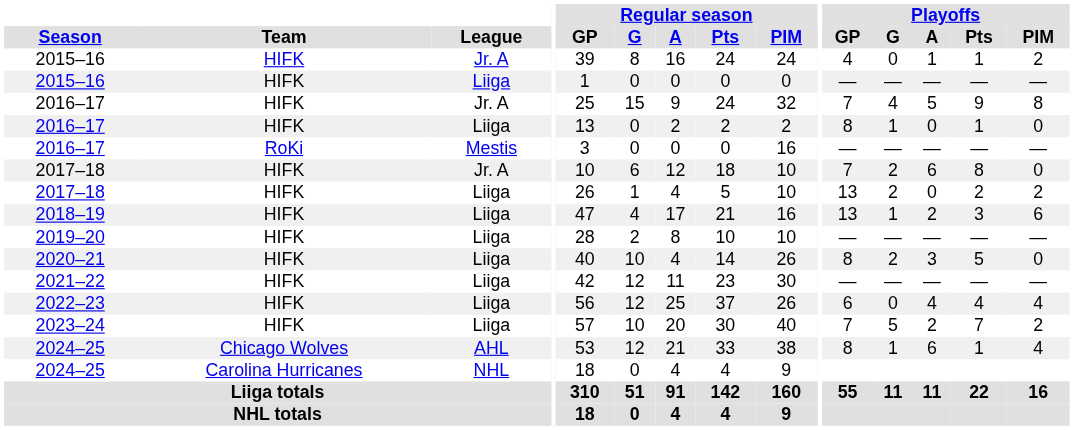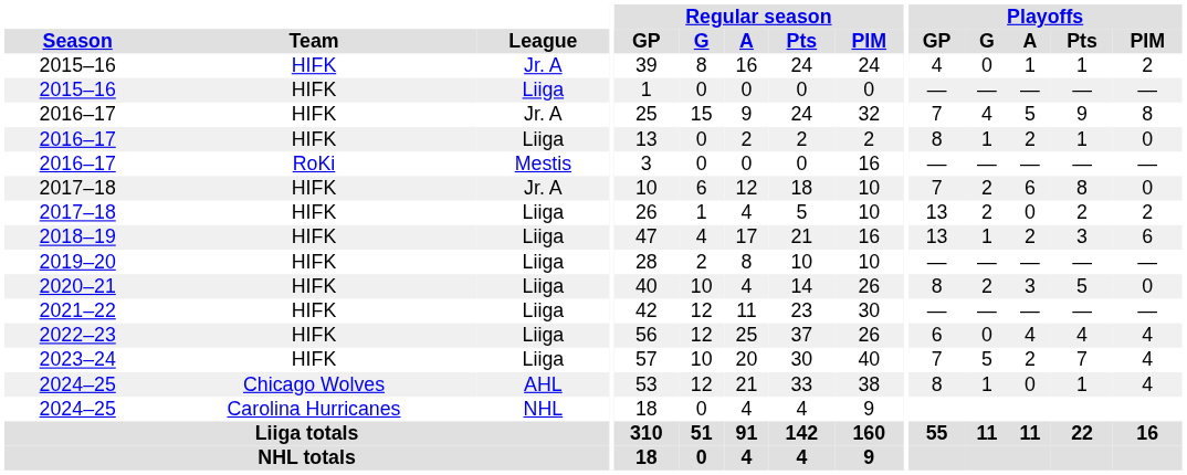2016–17 / Liiga | Playoffs / A: 0 -> 2
2023–24 | Playoffs / PIM: 2 -> 4
2024–25 / AHL | Playoffs / A: 6 -> 0
